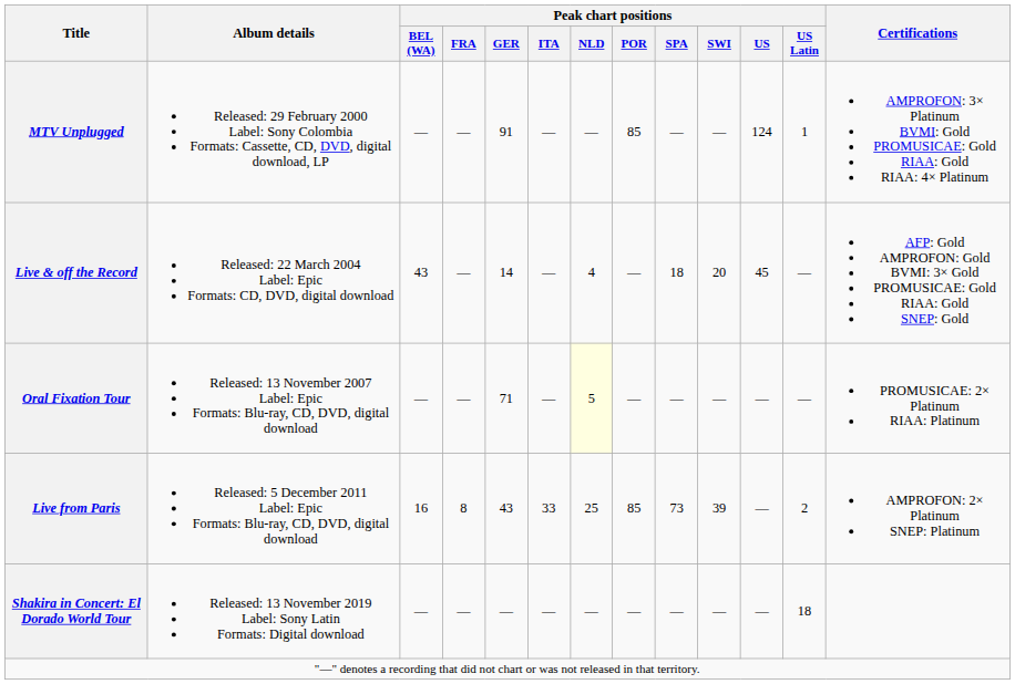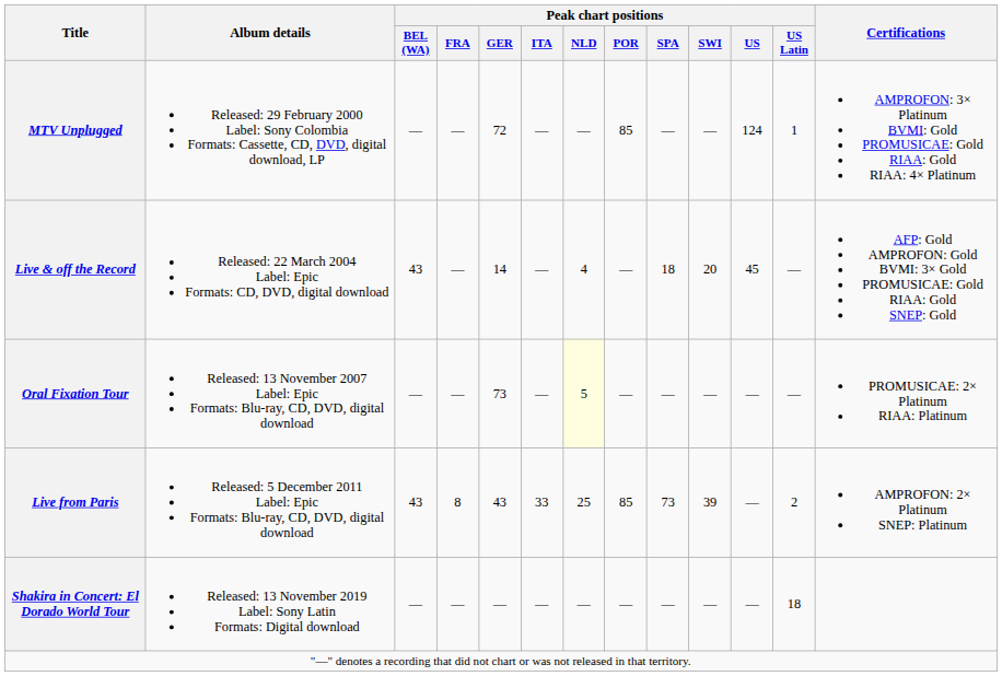MTV Unplugged | Peak chart positions / GER: 91 -> 72
Oral Fixation Tour | Peak chart positions / GER: 71 -> 73
Live from Paris | Peak chart positions / BEL (WA): 16 -> 43
